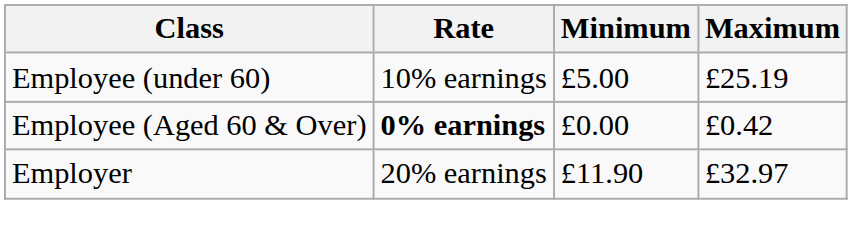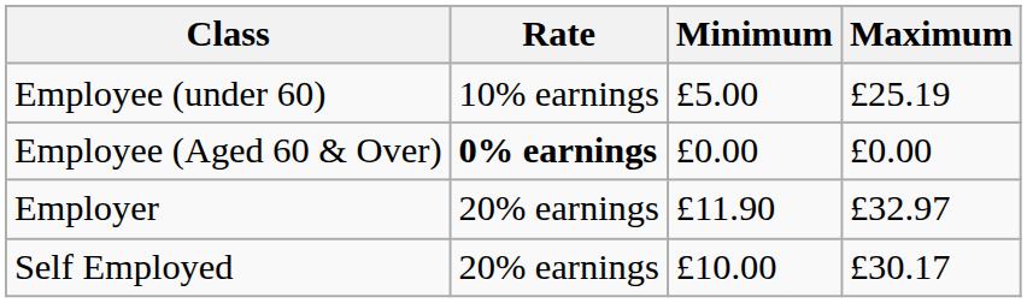Employee (Aged 60 & Over) | Maximum: £0.42 -> £0.00
+ row: Self Employed | 20% earnings | £10.00 | £30.17
